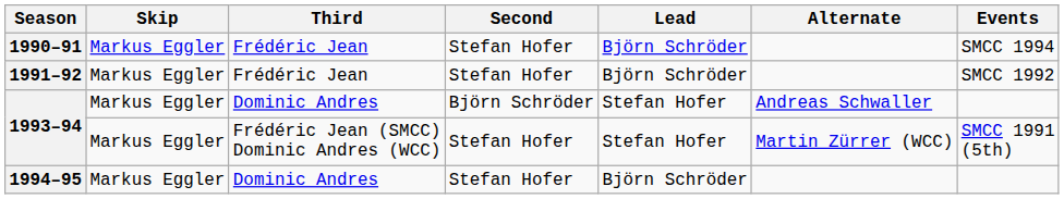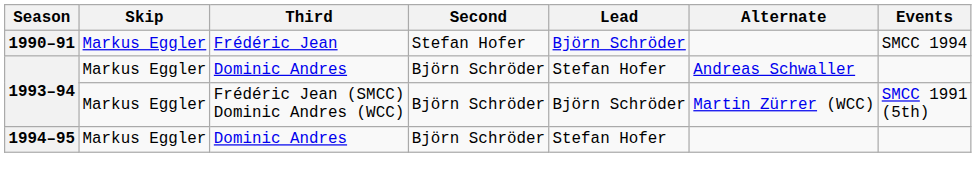- row: 1991–92 | Markus Eggler | Frédéric Jean | Stefan Hofer | Björn Schröder | SMCC 1992
1993–94 / Frédéric Jean (SMCC) Dominic Andres (WCC) | Second: Stefan Hofer -> Björn Schröder
1993–94 / Frédéric Jean (SMCC) Dominic Andres (WCC) | Lead: Stefan Hofer -> Björn Schröder
1994–95 | Second: Stefan Hofer -> Björn Schröder
1994–95 | Lead: Björn Schröder -> Stefan Hofer
